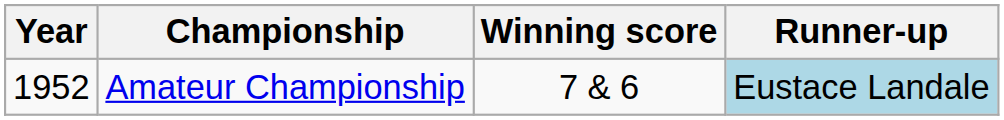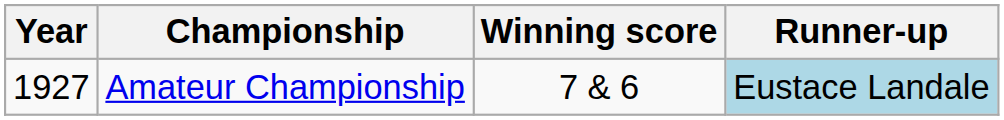Amateur Championship | Year: 1952 -> 1927
